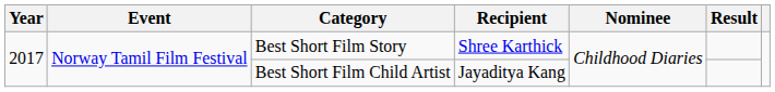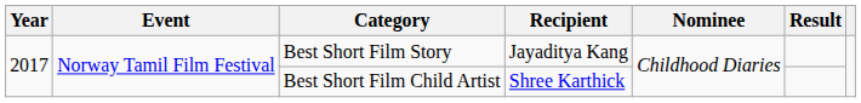Best Short Film Story | Recipient: Shree Karthick -> Jayaditya Kang
Best Short Film Child Artist | Recipient: Jayaditya Kang -> Shree Karthick
